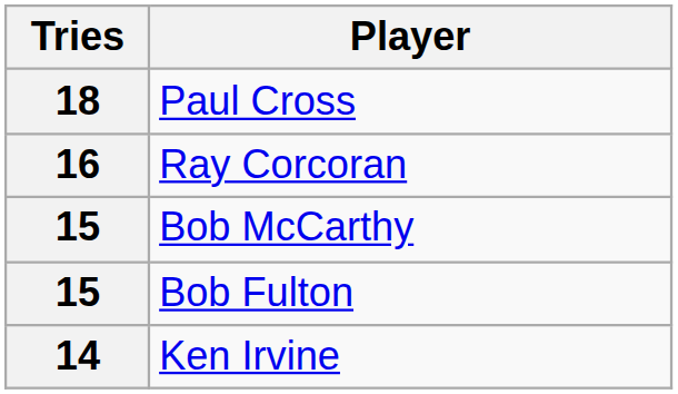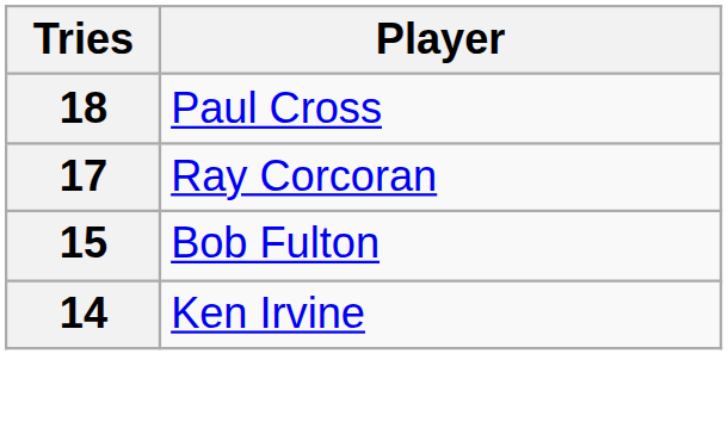Ray Corcoran | Tries: 16 -> 17
- row: 15 | Bob McCarthy
